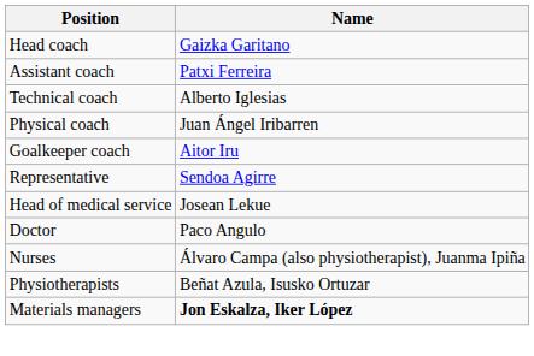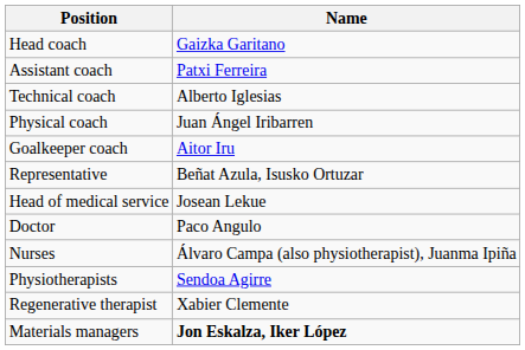Representative | Name: Sendoa Agirre -> Beñat Azula, Isusko Ortuzar
Physiotherapists | Name: Beñat Azula, Isusko Ortuzar -> Sendoa Agirre
+ row: Regenerative therapist | Xabier Clemente
